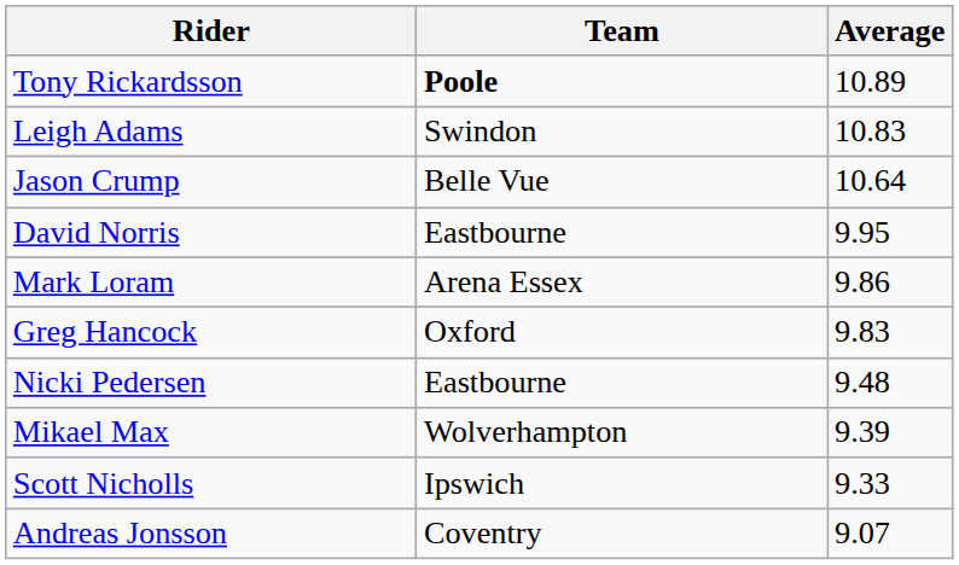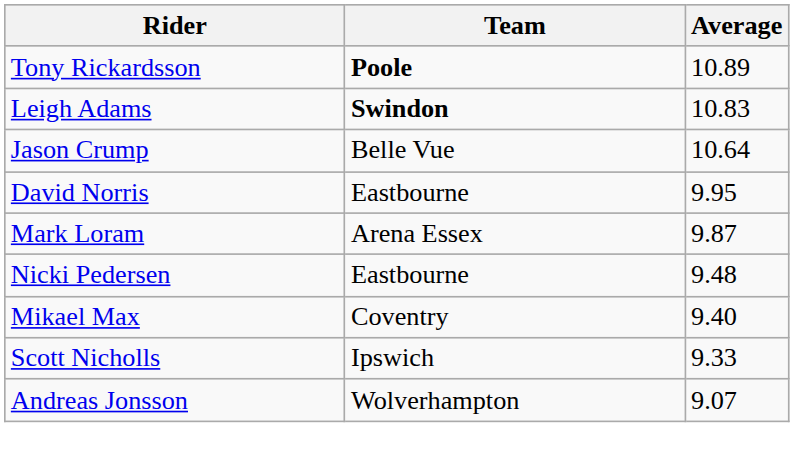Leigh Adams | Team: normal -> bold
Mark Loram | Average: 9.86 -> 9.87
- row: Greg Hancock | Oxford | 9.83
Mikael Max | Team: Wolverhampton -> Coventry
Mikael Max | Average: 9.39 -> 9.40
Andreas Jonsson | Team: Coventry -> Wolverhampton
